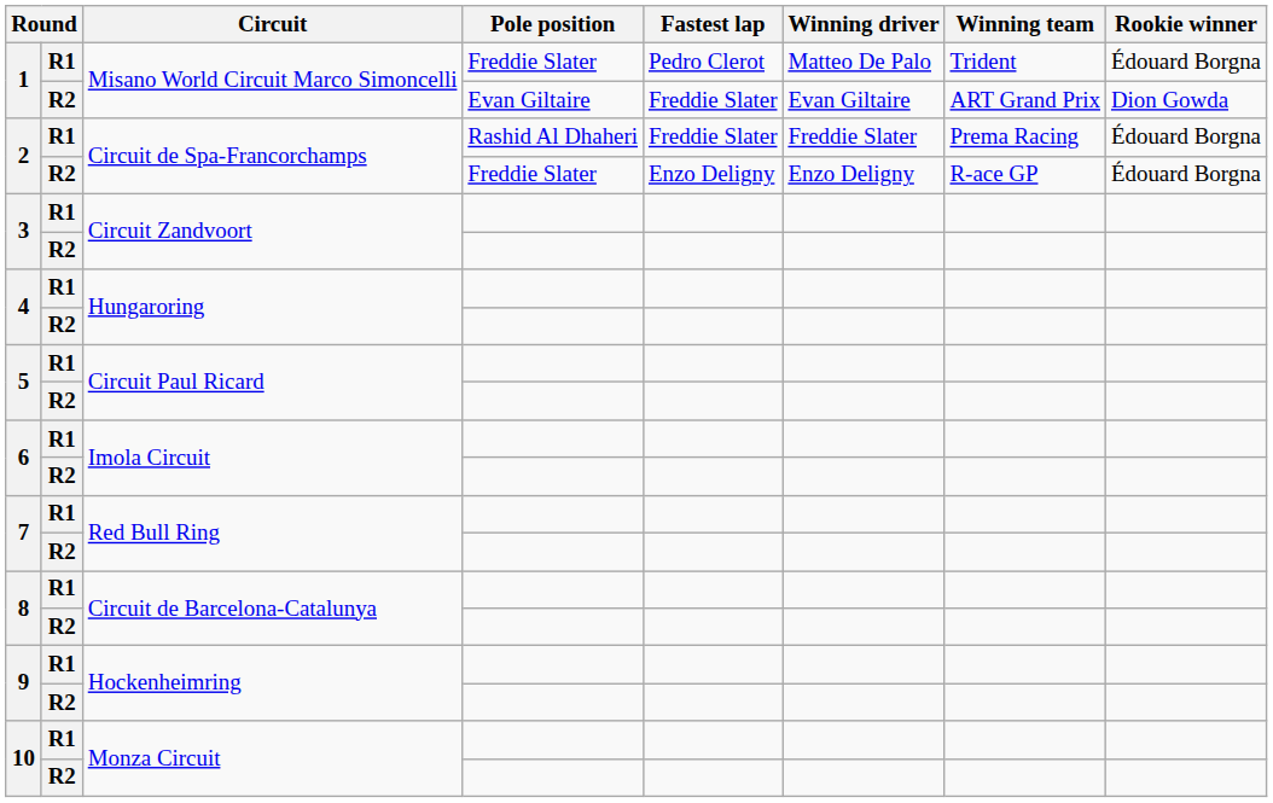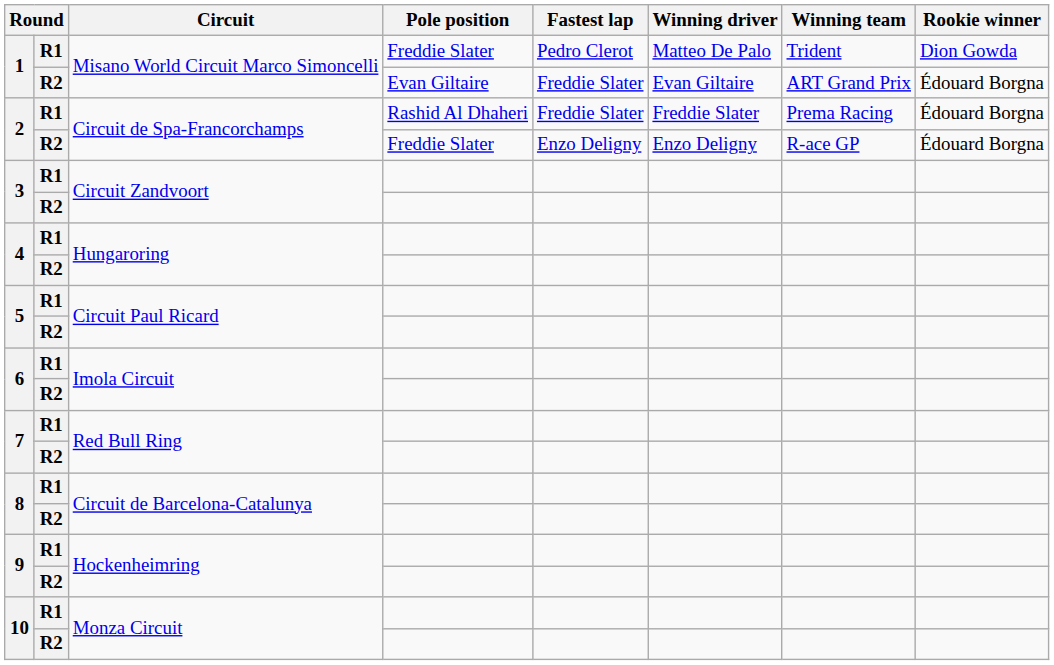1 / R1 | Rookie winner: Édouard Borgna -> Dion Gowda
1 / R2 | Rookie winner: Dion Gowda -> Édouard Borgna
